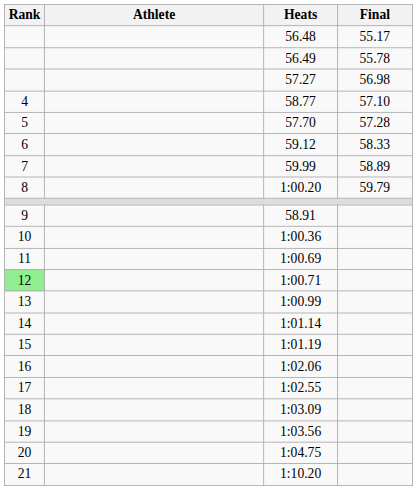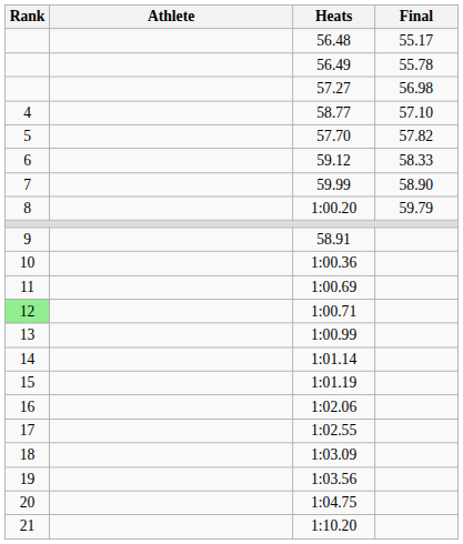57.70 | Final: 57.28 -> 57.82
59.99 | Final: 58.89 -> 58.90
